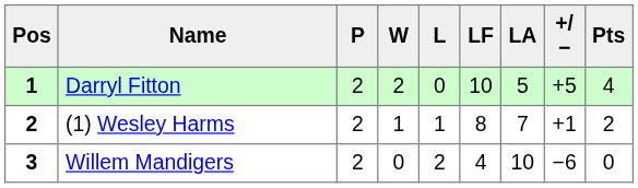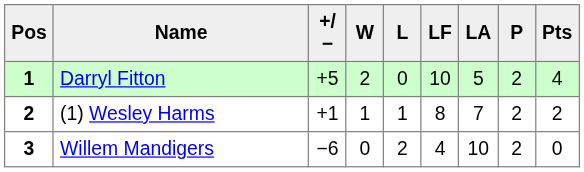columns swapped: P <-> +/−
